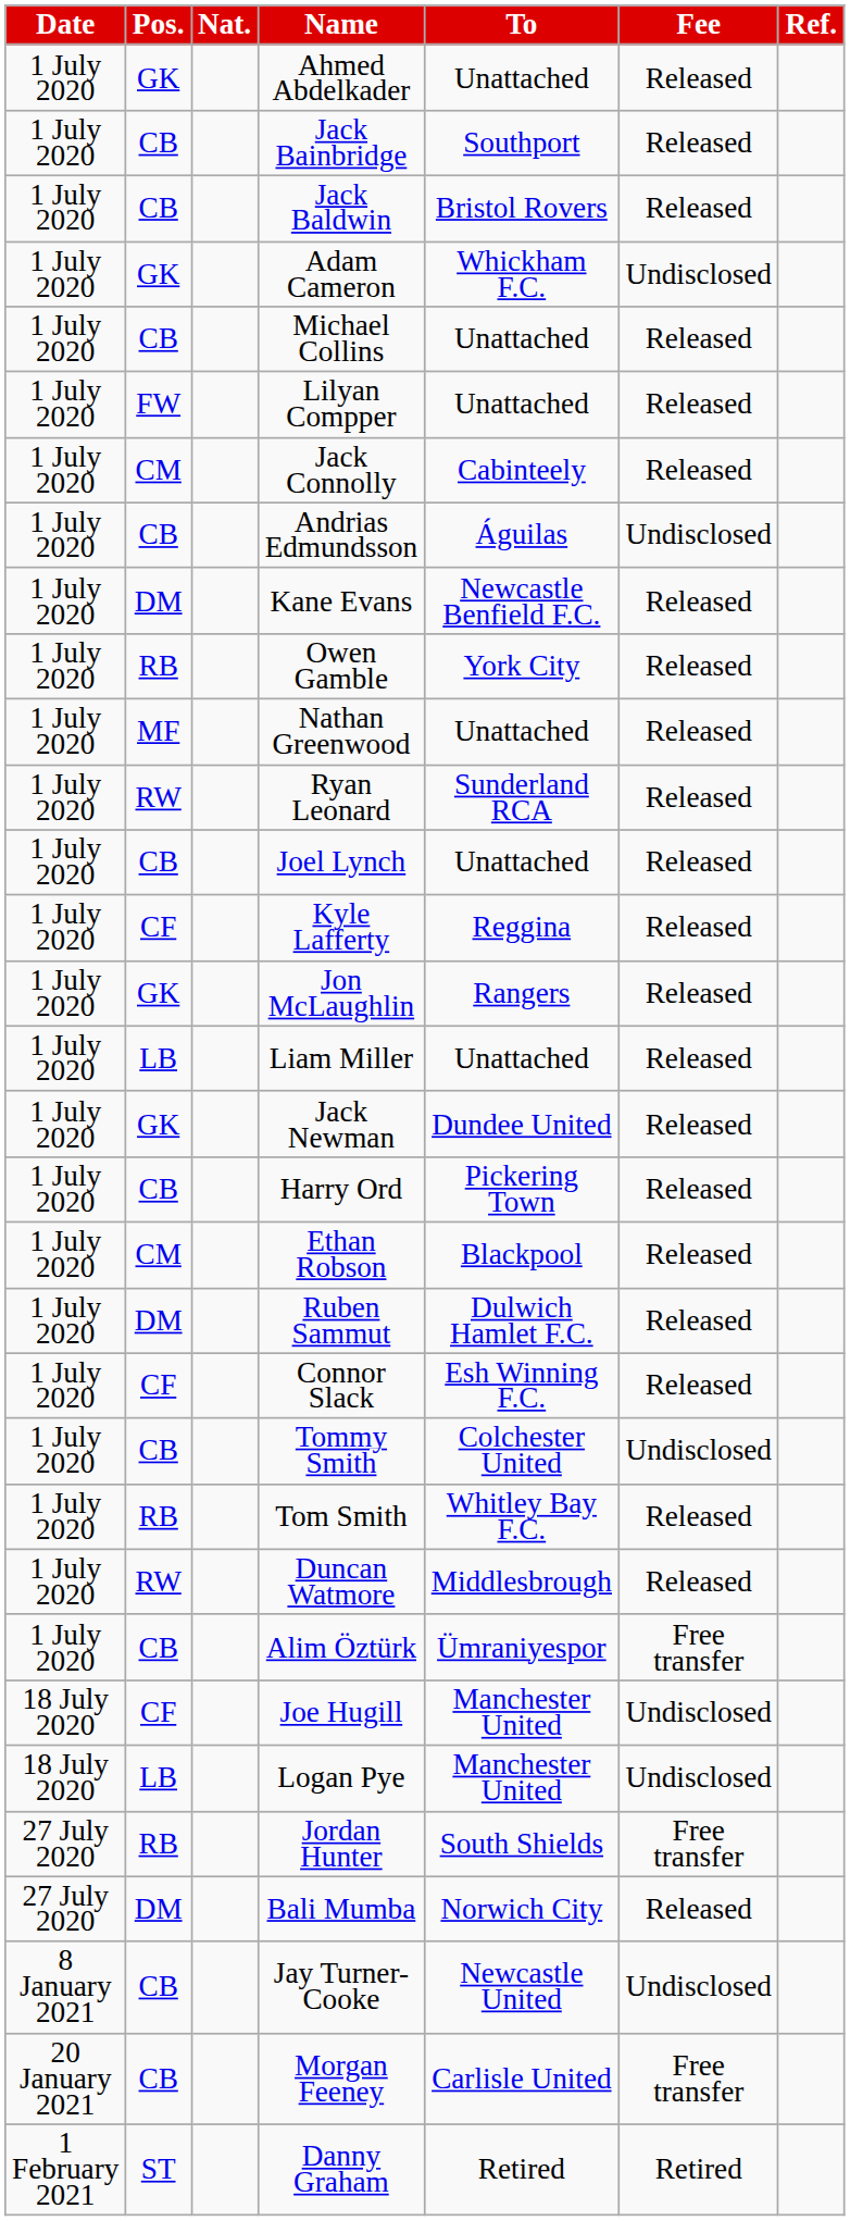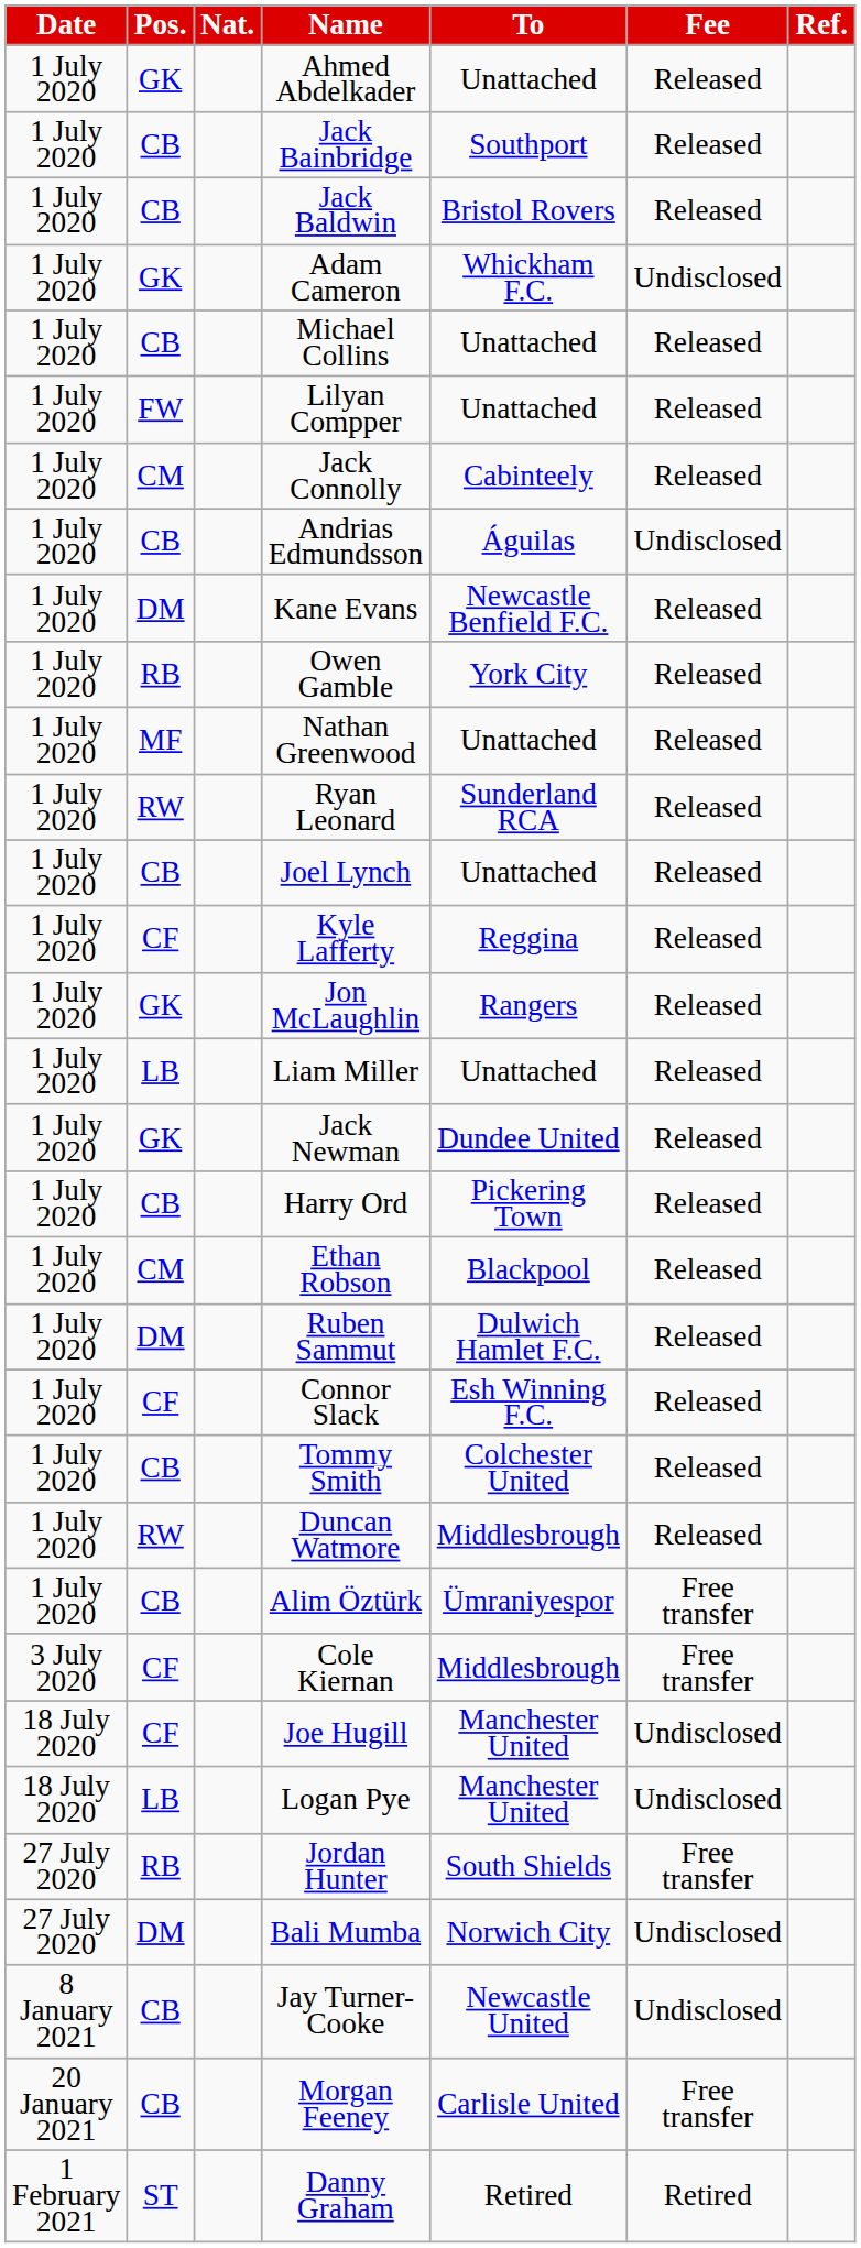Tommy Smith | Fee: Undisclosed -> Released
- row: 1 July 2020 | RB | Tom Smith | Whitley Bay F.C. | Released
+ row: 3 July 2020 | CF | Cole Kiernan | Middlesbrough | Free transfer
Bali Mumba | Fee: Released -> Undisclosed
